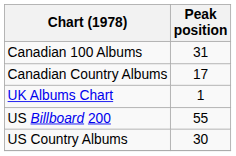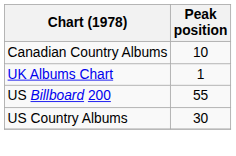- row: Canadian 100 Albums | 31
Canadian Country Albums | Peak position: 17 -> 10
